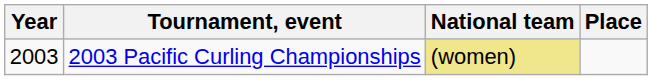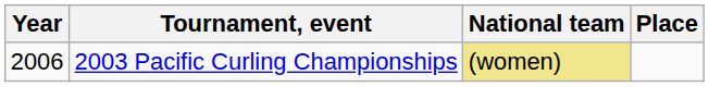2003 Pacific Curling Championships | Year: 2003 -> 2006
